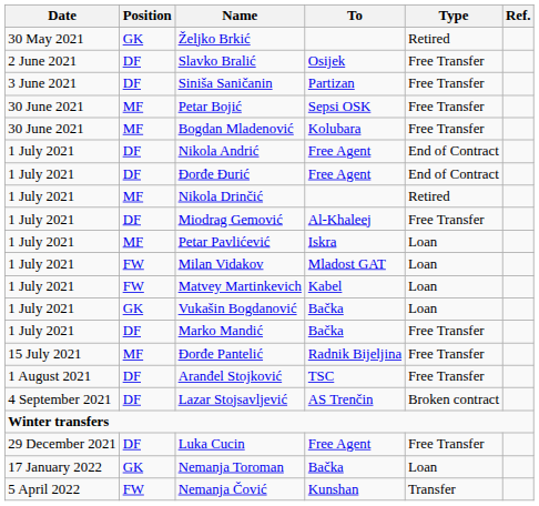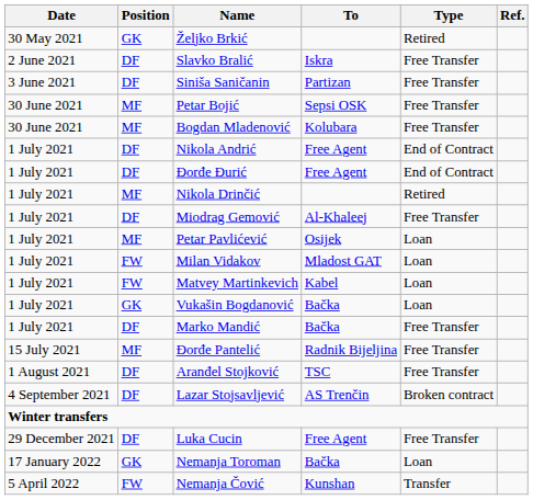Slavko Bralić | To: Osijek -> Iskra
Petar Pavlićević | To: Iskra -> Osijek
